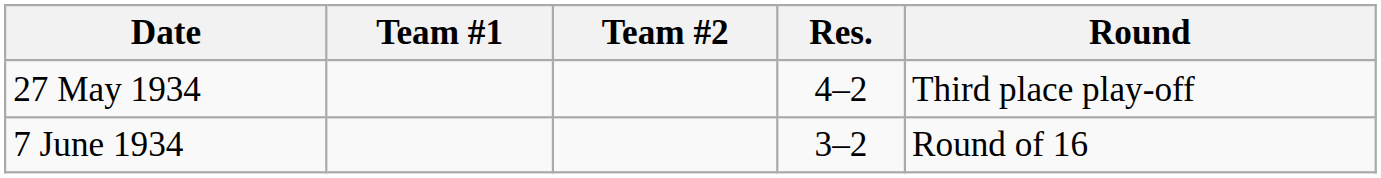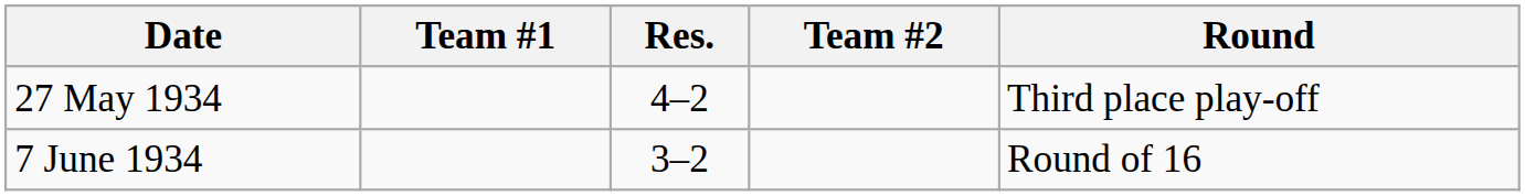columns swapped: Res. <-> Team #2
